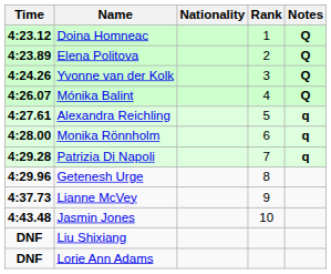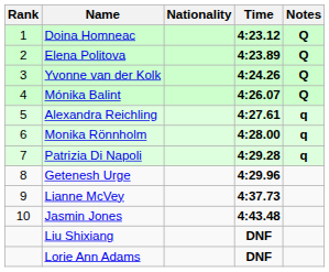columns swapped: Rank <-> Time
